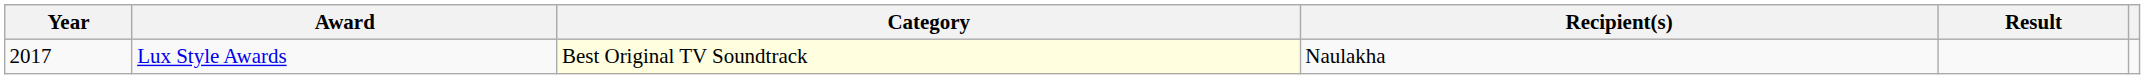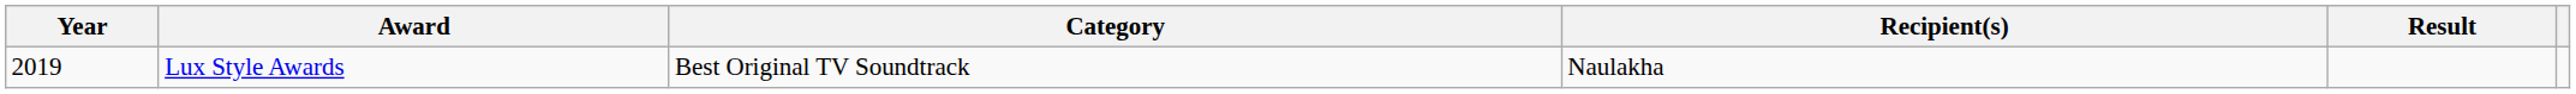Lux Style Awards | Year: 2017 -> 2019
Lux Style Awards | Category: lightyellow background -> no background
